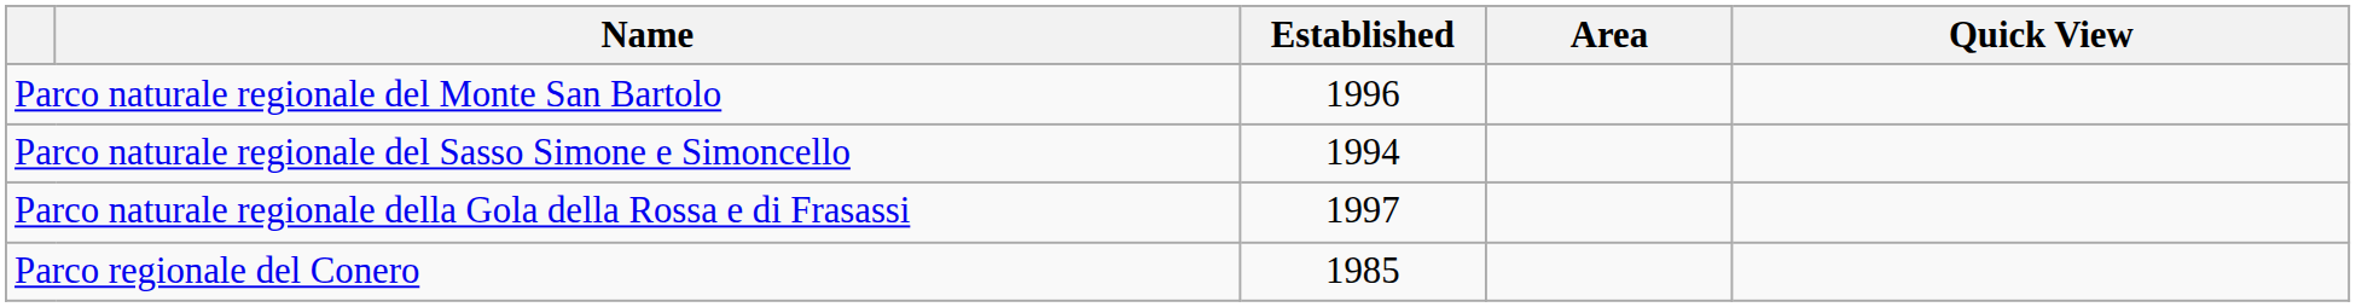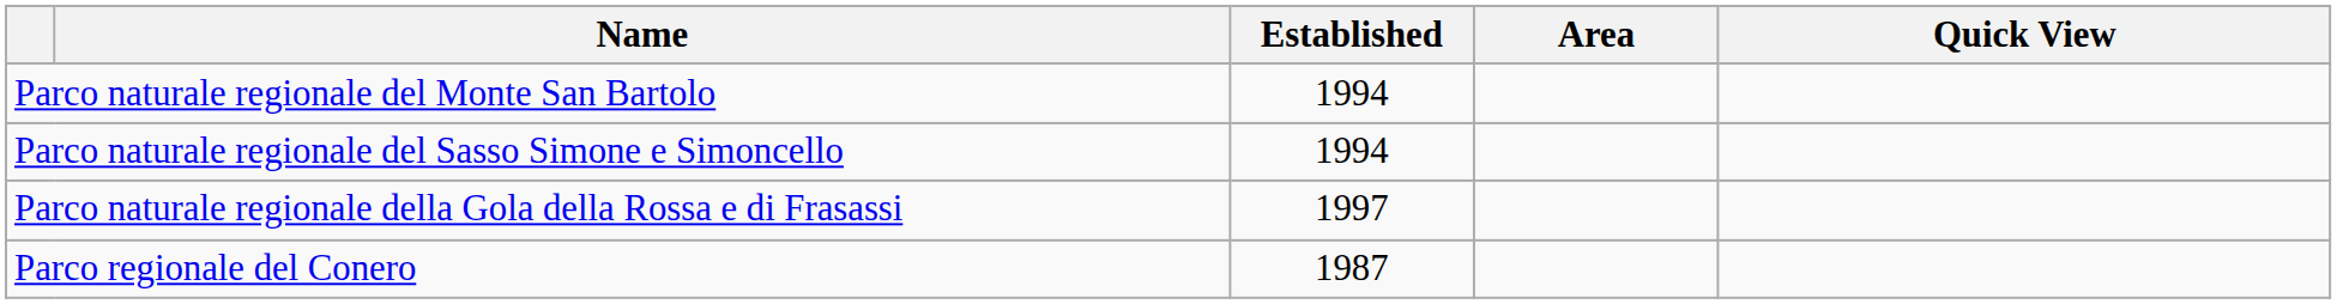Parco naturale regionale del Monte San Bartolo | Established: 1996 -> 1994
Parco regionale del Conero | Established: 1985 -> 1987
